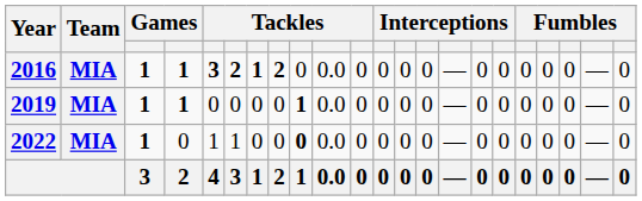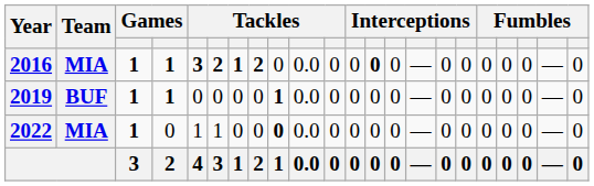2016 | column 13: normal -> bold
2019 | Team: MIA -> BUF
